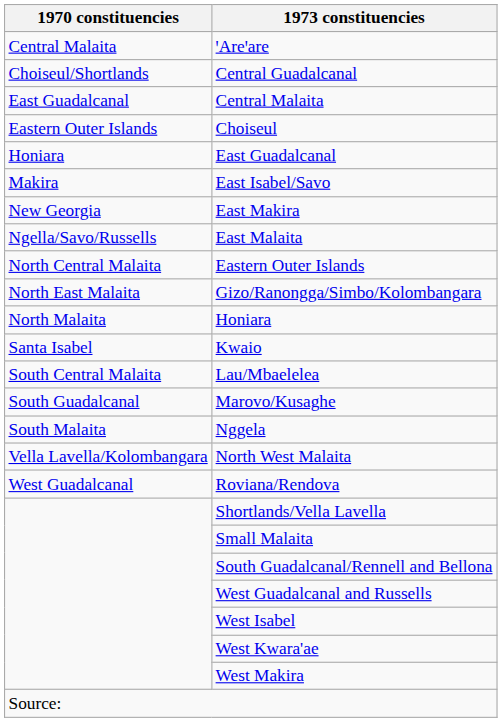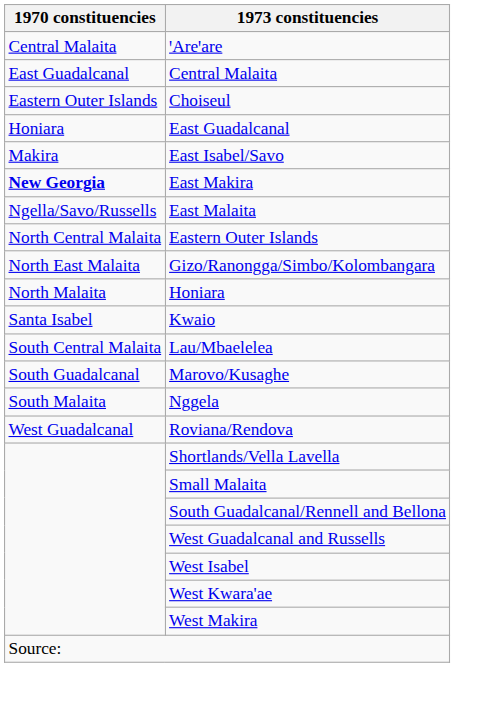- row: Choiseul/Shortlands | Central Guadalcanal
East Makira | 1970 constituencies: normal -> bold
- row: Vella Lavella/Kolombangara | North West Malaita
